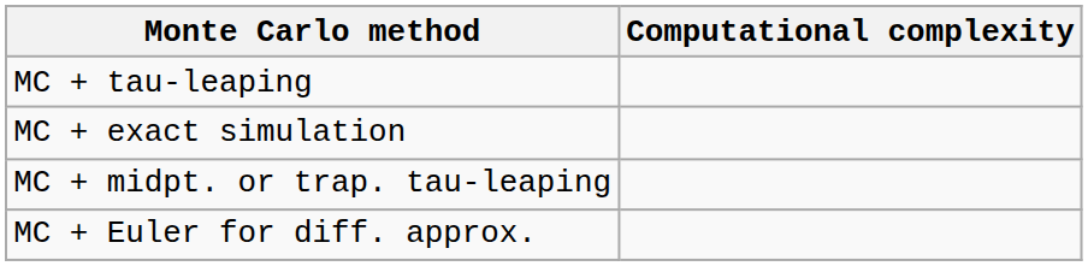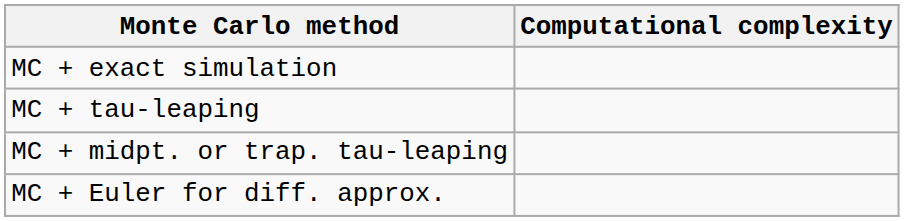rows swapped: MC + exact simulation <-> MC + tau-leaping
